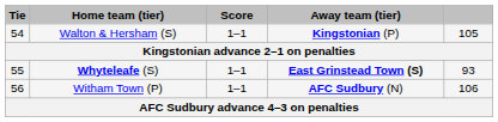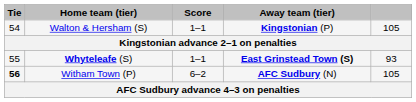Witham Town (P) | Tie: normal -> bold
Witham Town (P) | Score: 1–1 -> 6–2
Witham Town (P) | column 5: 106 -> 105
